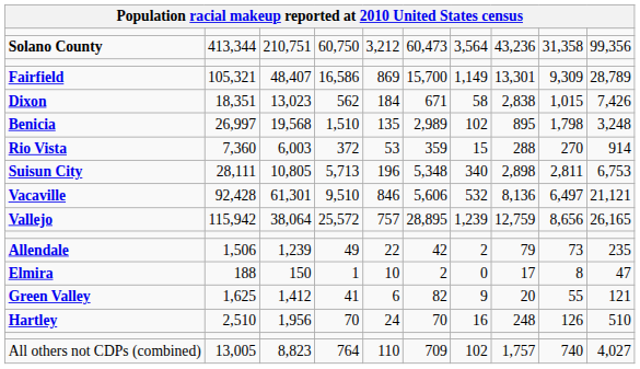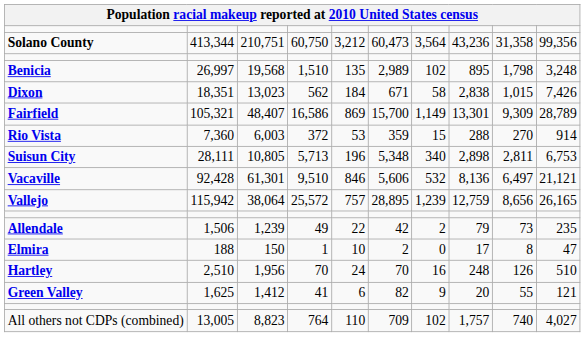rows swapped: Benicia <-> Fairfield
rows swapped: Green Valley <-> Hartley
